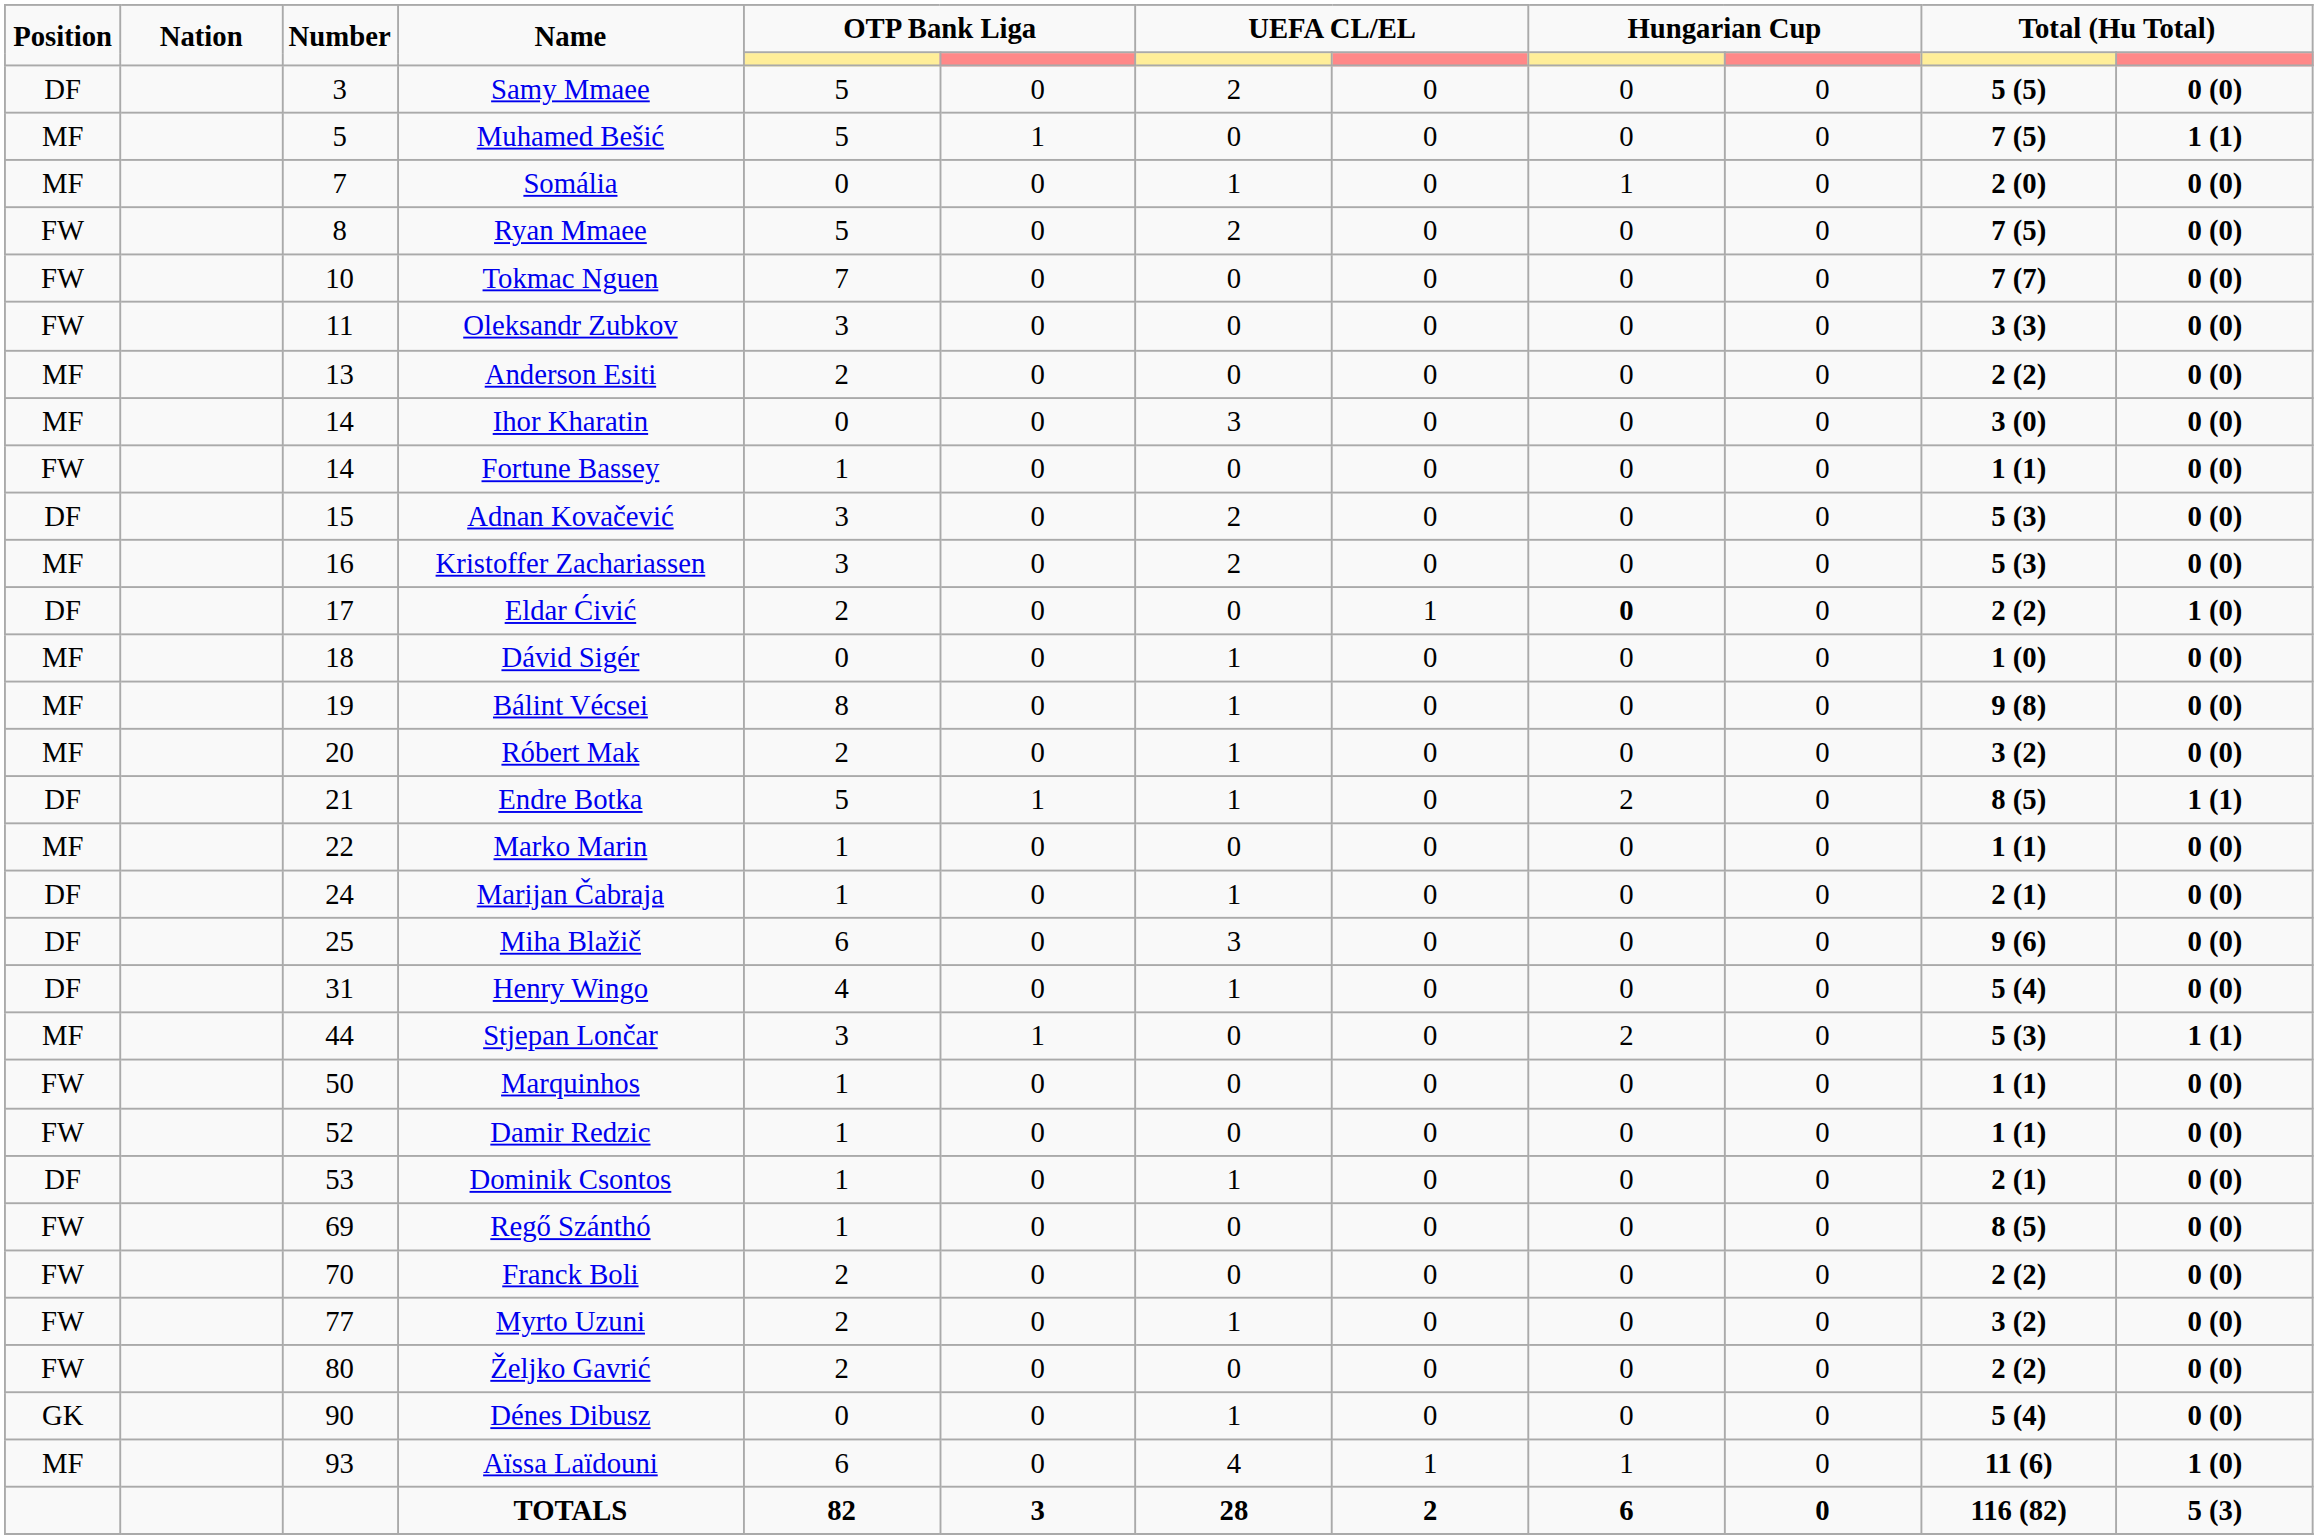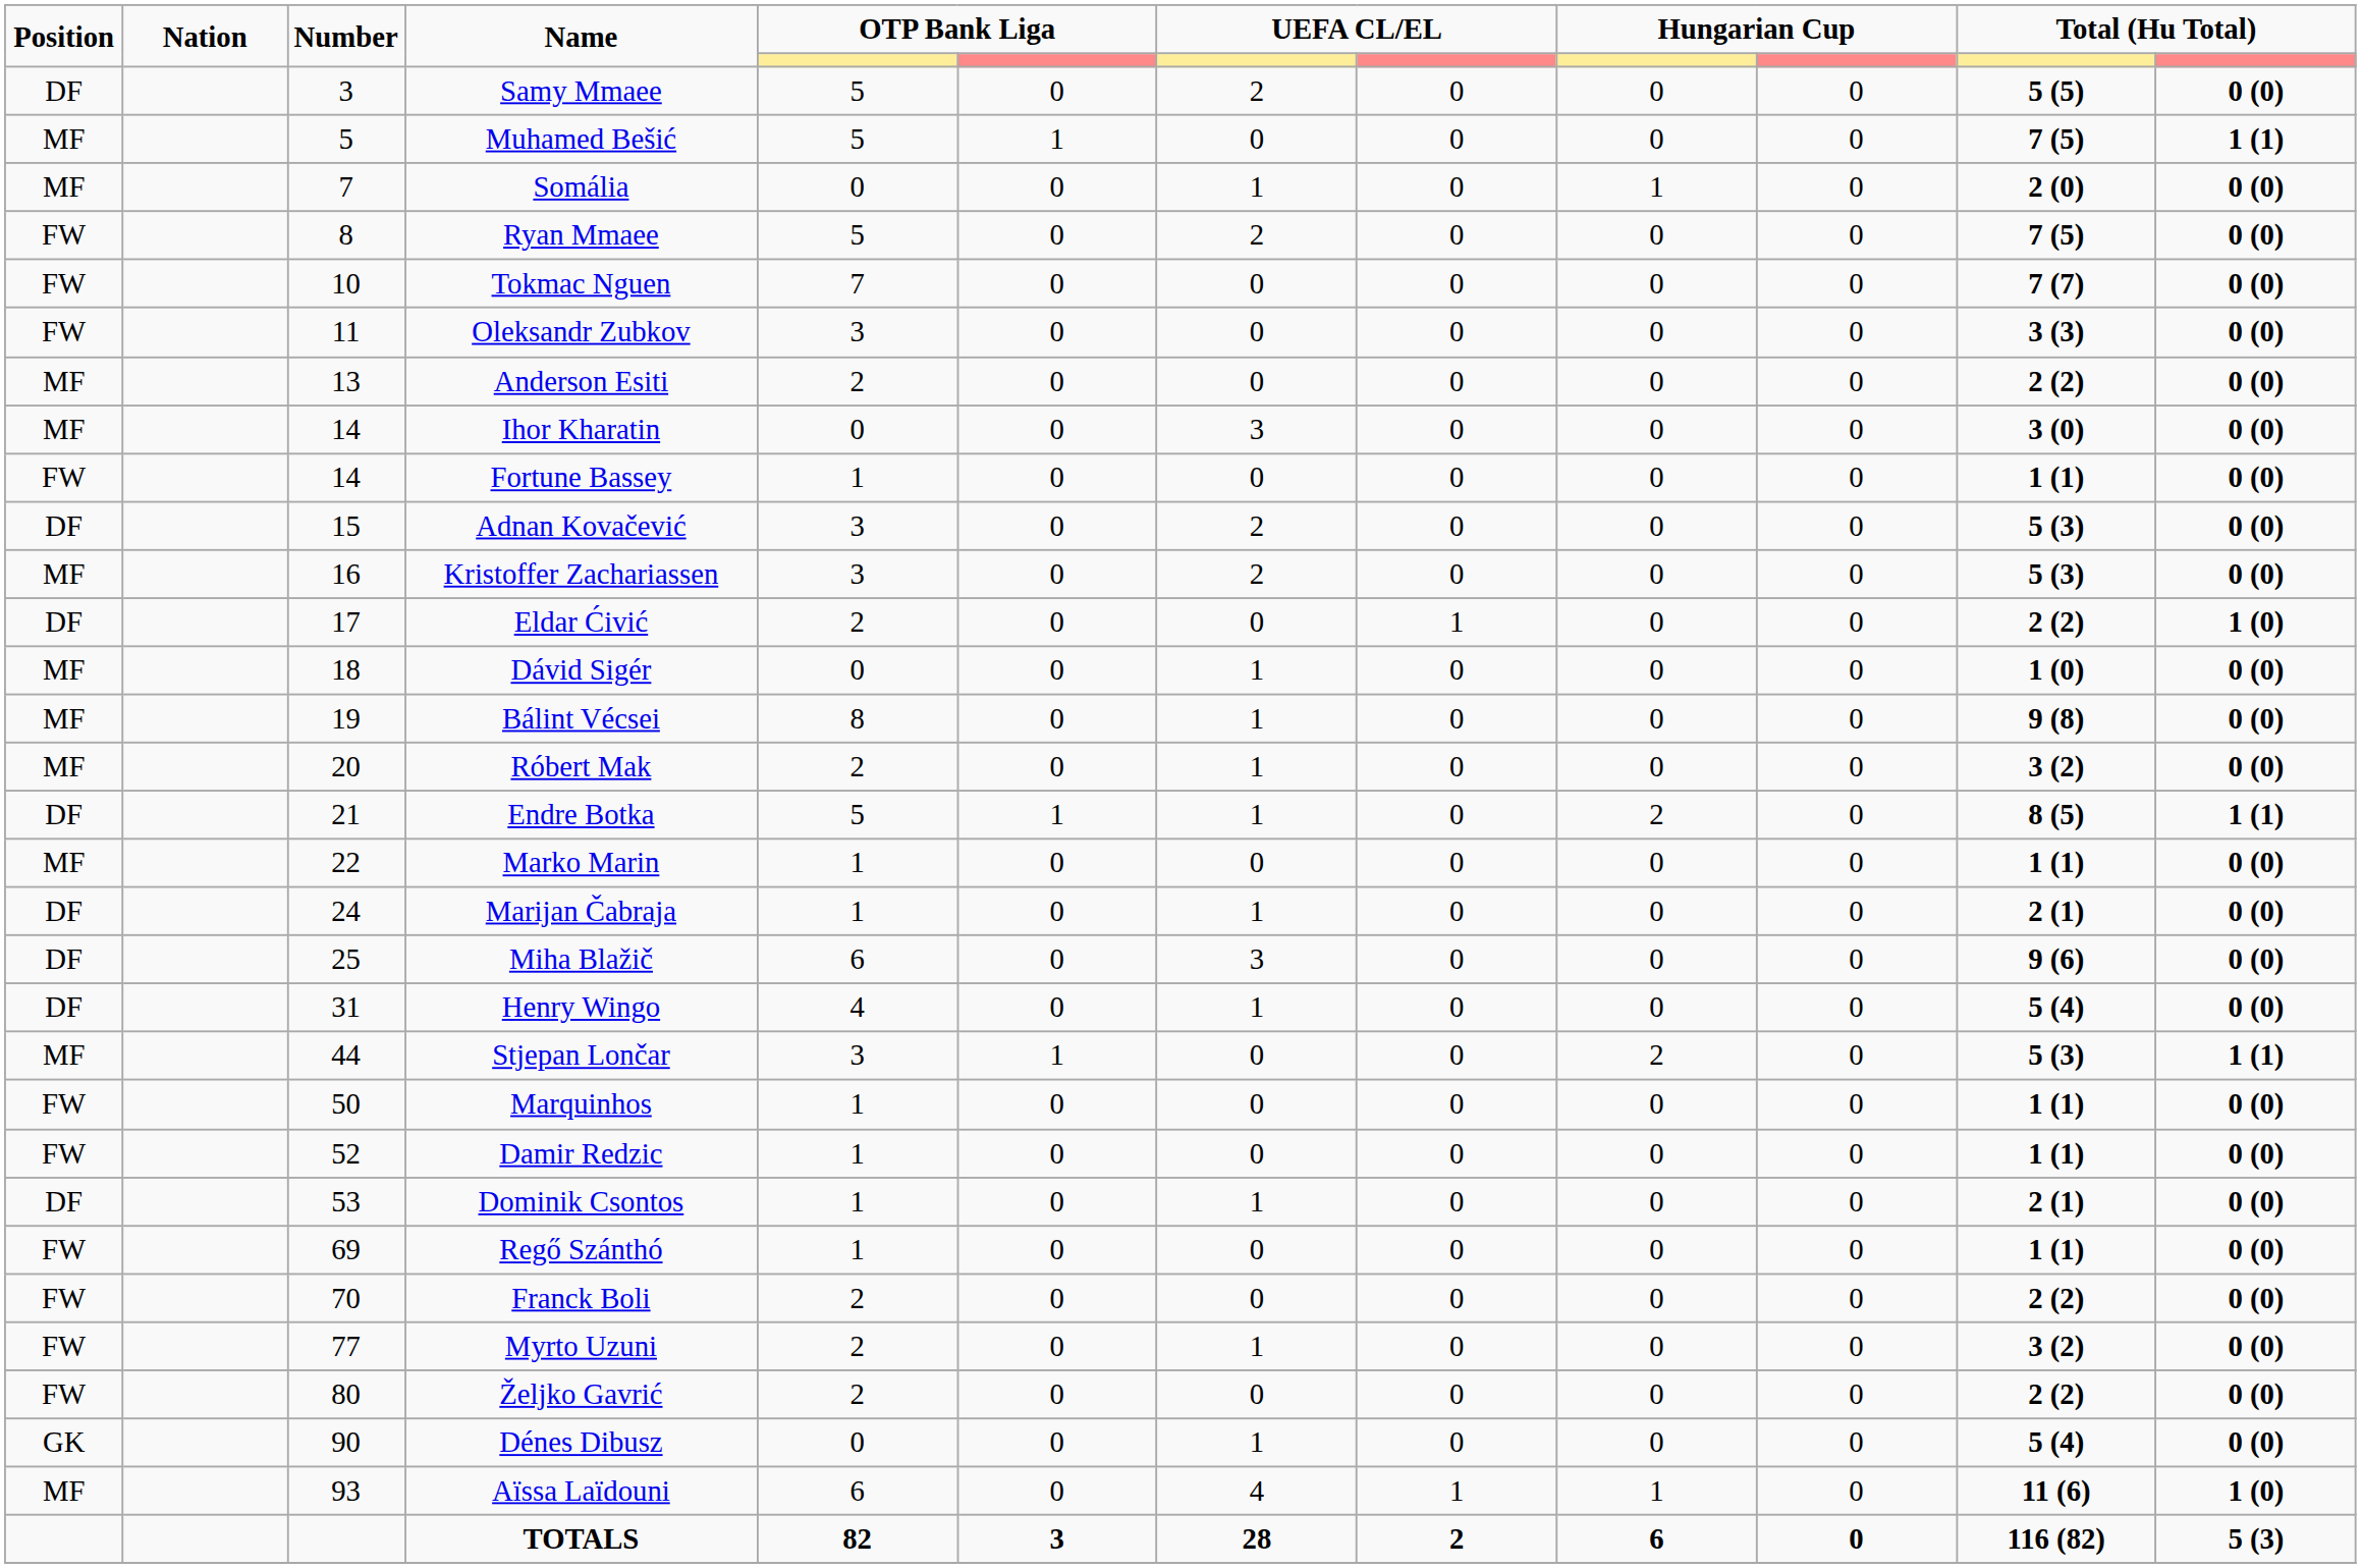Eldar Ćivić | column 9: bold -> normal
Regő Szánthó | column 11: 8 (5) -> 1 (1)
